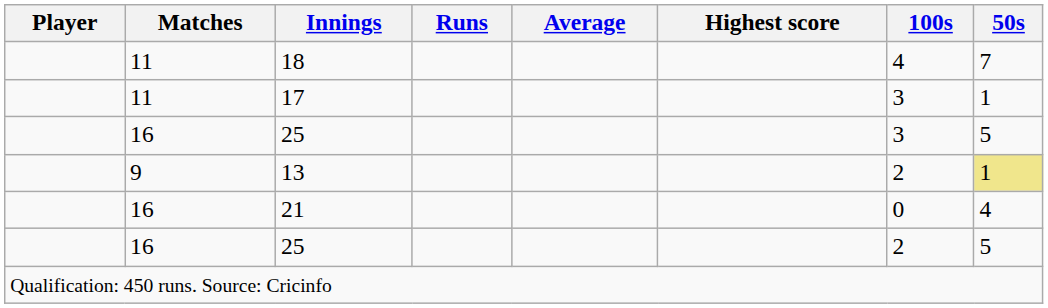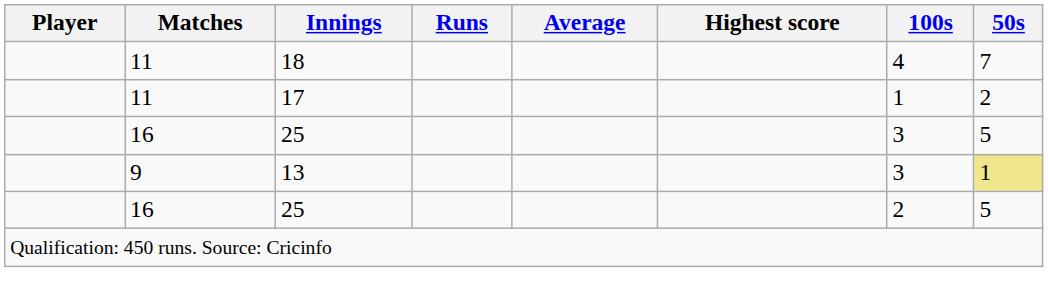17 | 100s: 3 -> 1
17 | 50s: 1 -> 2
13 | 100s: 2 -> 3
- row: 16 | 21 | 0 | 4
